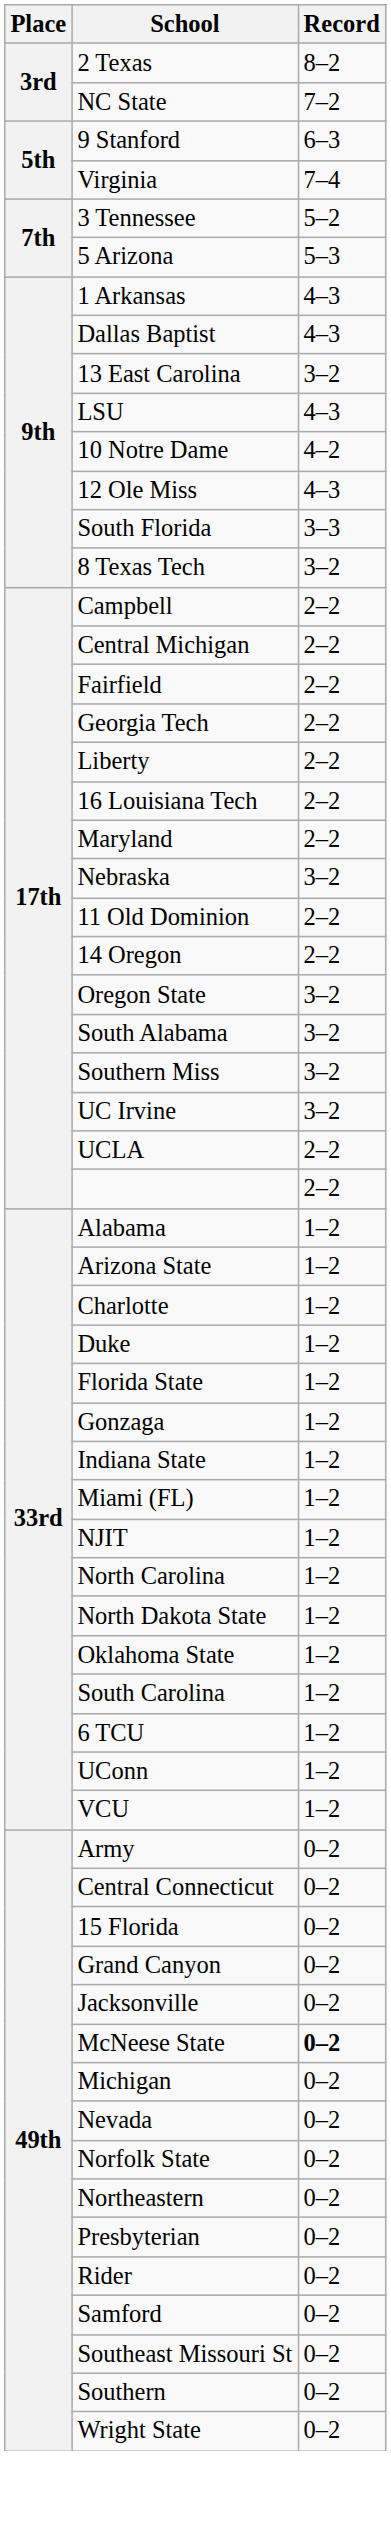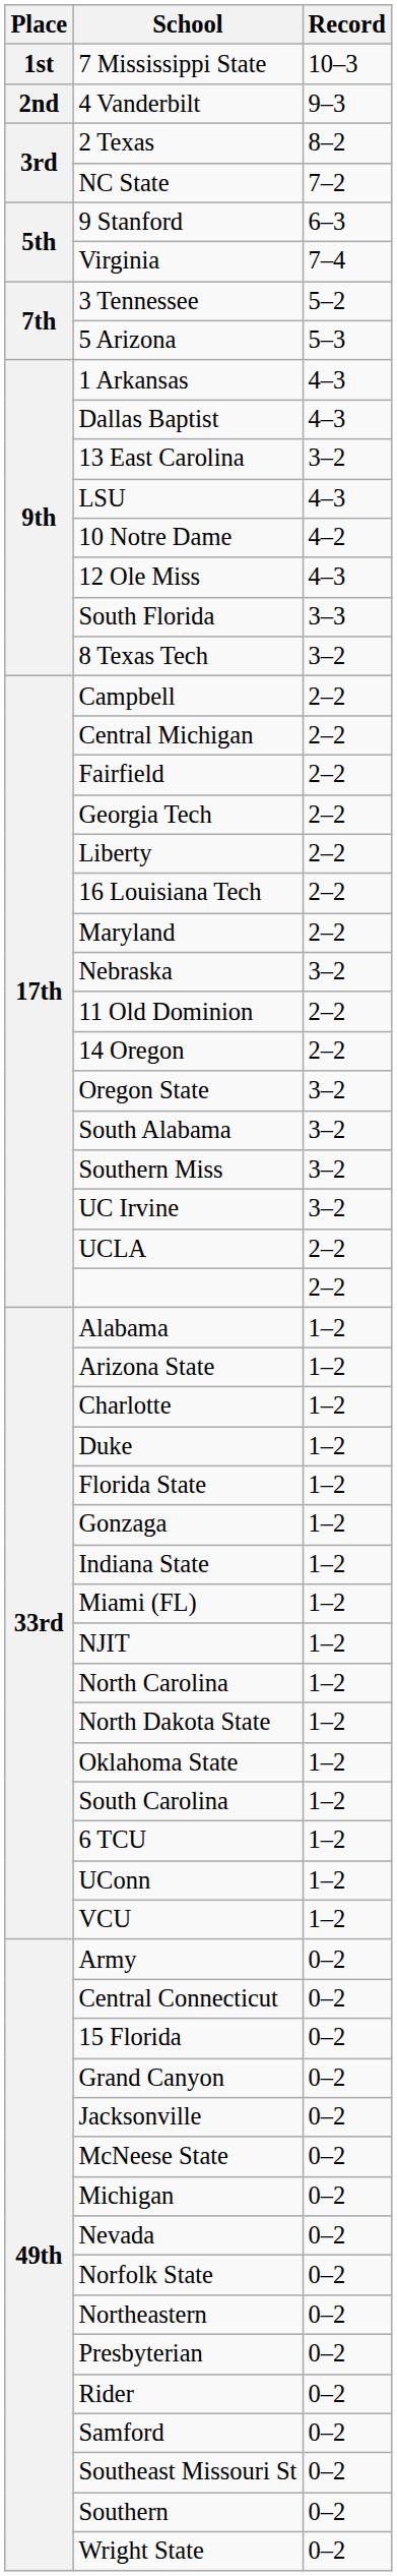+ row: 1st | 7 Mississippi State | 10–3
+ row: 2nd | 4 Vanderbilt | 9–3
McNeese State | Record: bold -> normal
